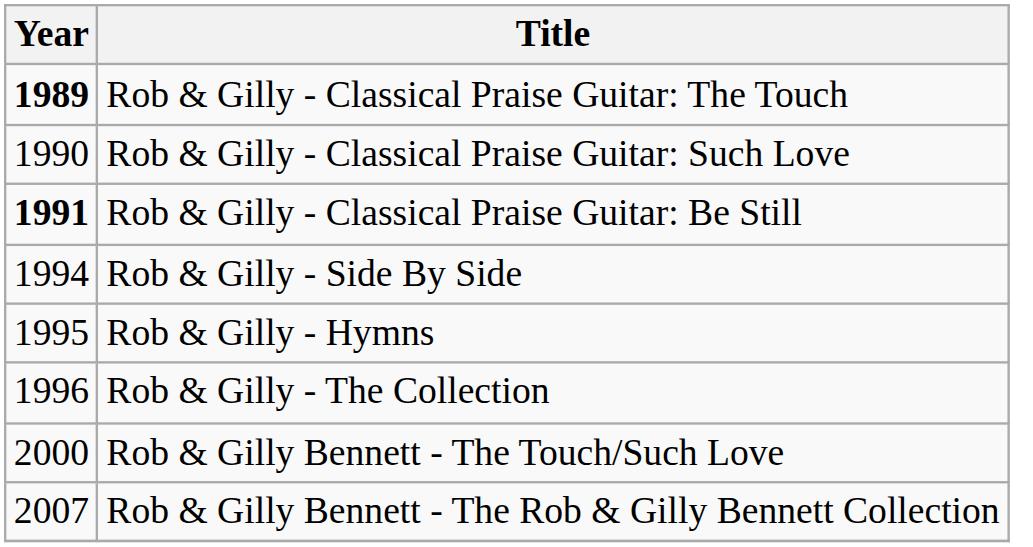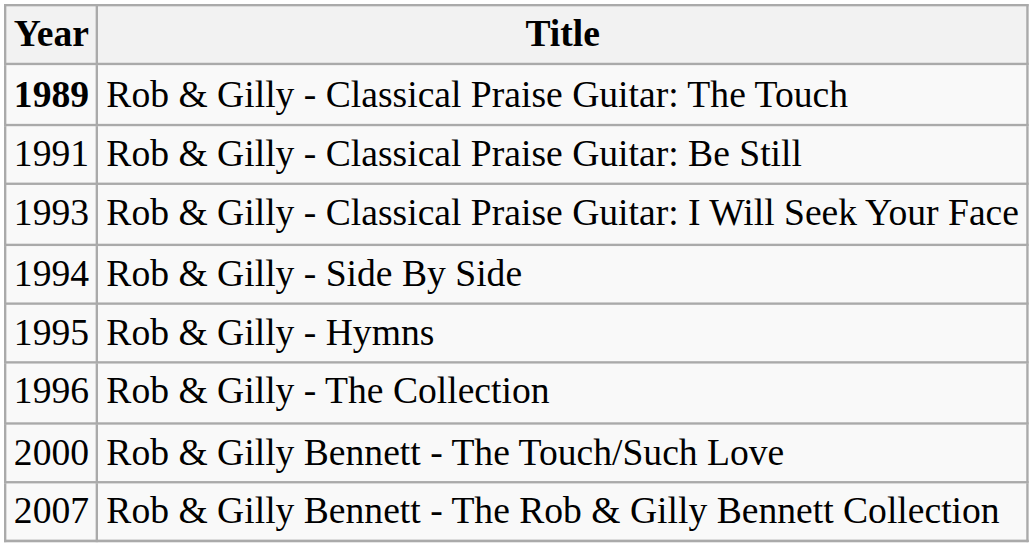- row: 1990 | Rob & Gilly - Classical Praise Guitar: Such Love
Rob & Gilly - Classical Praise Guitar: Be Still | Year: bold -> normal
+ row: 1993 | Rob & Gilly - Classical Praise Guitar: I Will Seek Your Face
